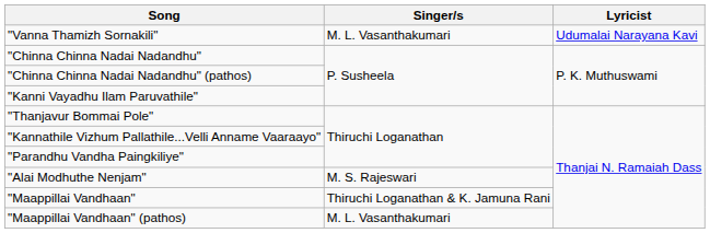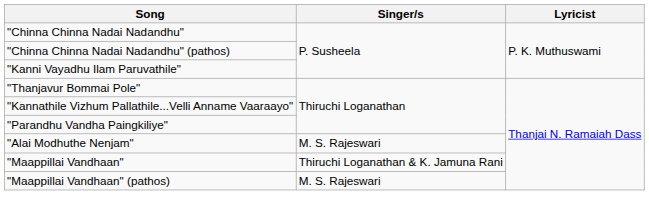- row: "Vanna Thamizh Sornakili" | M. L. Vasanthakumari | Udumalai Narayana Kavi
"Maappillai Vandhaan" (pathos) | Singer/s: M. L. Vasanthakumari -> M. S. Rajeswari
